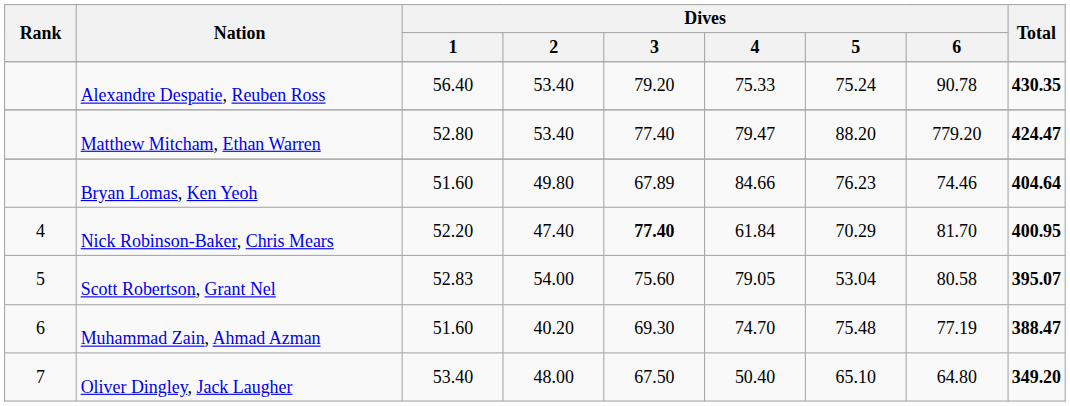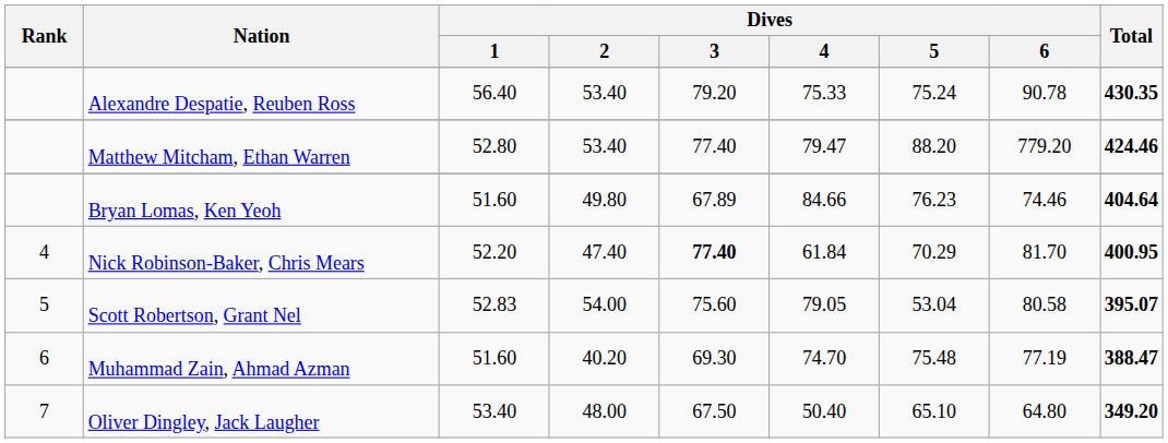Matthew Mitcham, Ethan Warren | Total: 424.47 -> 424.46
